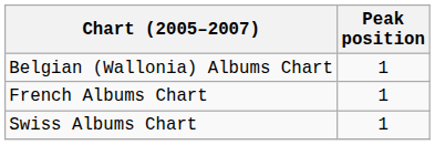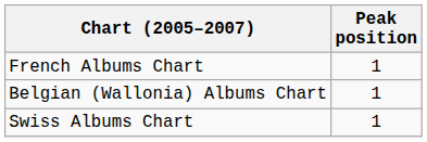rows swapped: Belgian (Wallonia) Albums Chart <-> French Albums Chart
